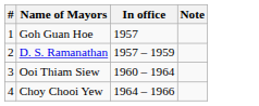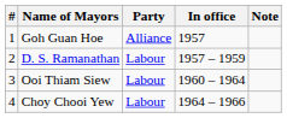+ column: Party | Alliance | Labour | Labour | Labour
